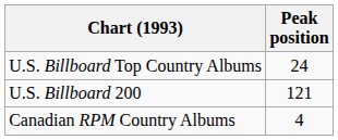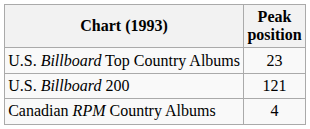U.S. Billboard Top Country Albums | Peak position: 24 -> 23
